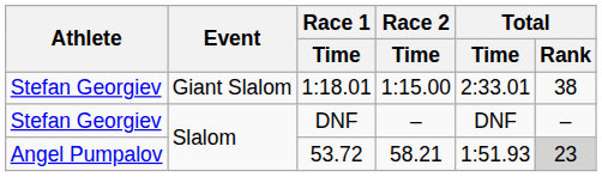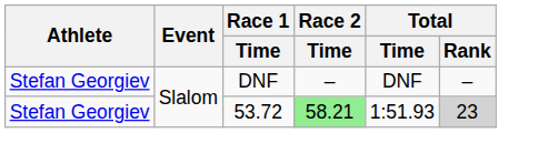- row: Stefan Georgiev | Giant Slalom | 1:18.01 | 1:15.00 | 2:33.01 | 38
53.72 | Athlete: Angel Pumpalov -> Stefan Georgiev
53.72 | Race 2 / Time: no background -> lightgreen background
